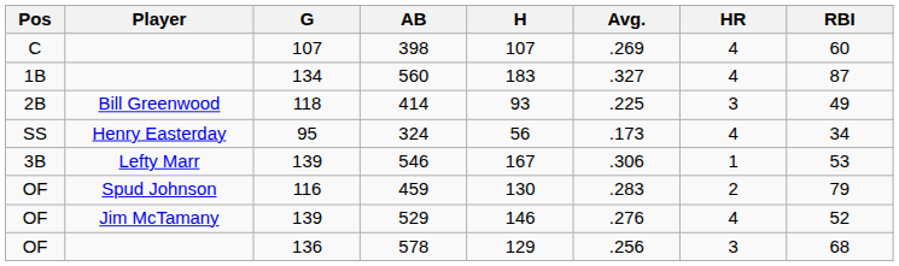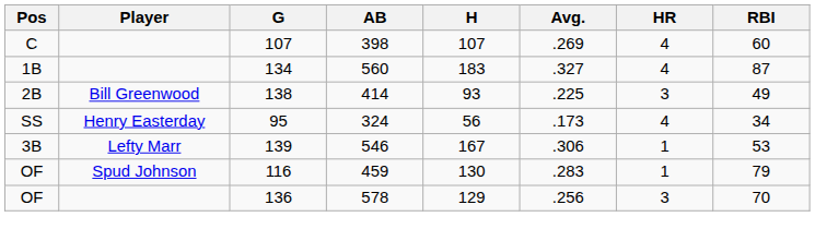414 | G: 118 -> 138
459 | HR: 2 -> 1
- row: OF | Jim McTamany | 139 | 529 | 146 | .276 | 4 | 52
578 | RBI: 68 -> 70
